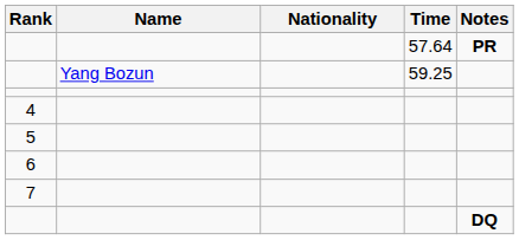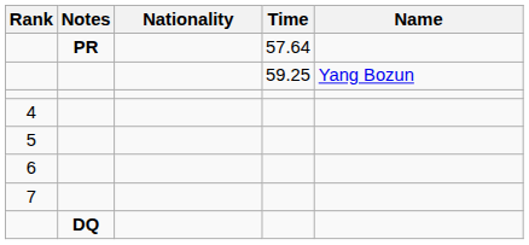columns swapped: Name <-> Notes
